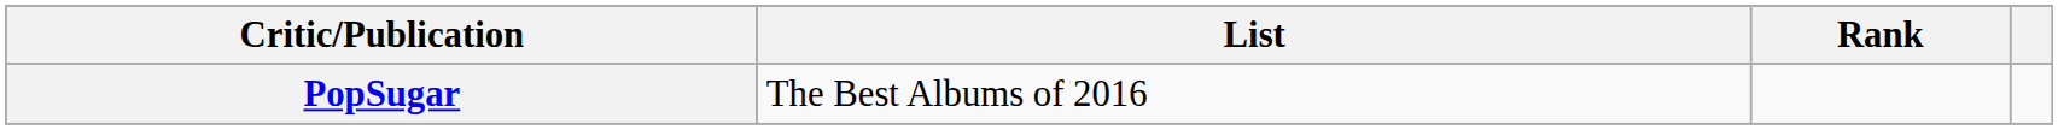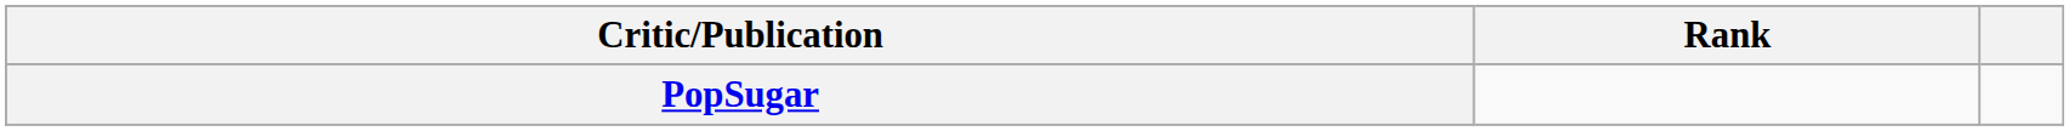- column: List | The Best Albums of 2016
